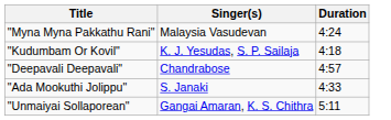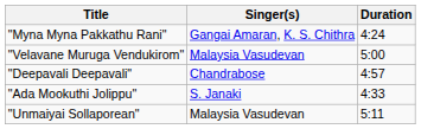"Myna Myna Pakkathu Rani" | Singer(s): Malaysia Vasudevan -> Gangai Amaran, K. S. Chithra
+ row: "Velavane Muruga Vendukirom" | Malaysia Vasudevan | 5:00
- row: "Kudumbam Or Kovil" | K. J. Yesudas, S. P. Sailaja | 4:18
"Unmaiyai Sollaporean" | Singer(s): Gangai Amaran, K. S. Chithra -> Malaysia Vasudevan
